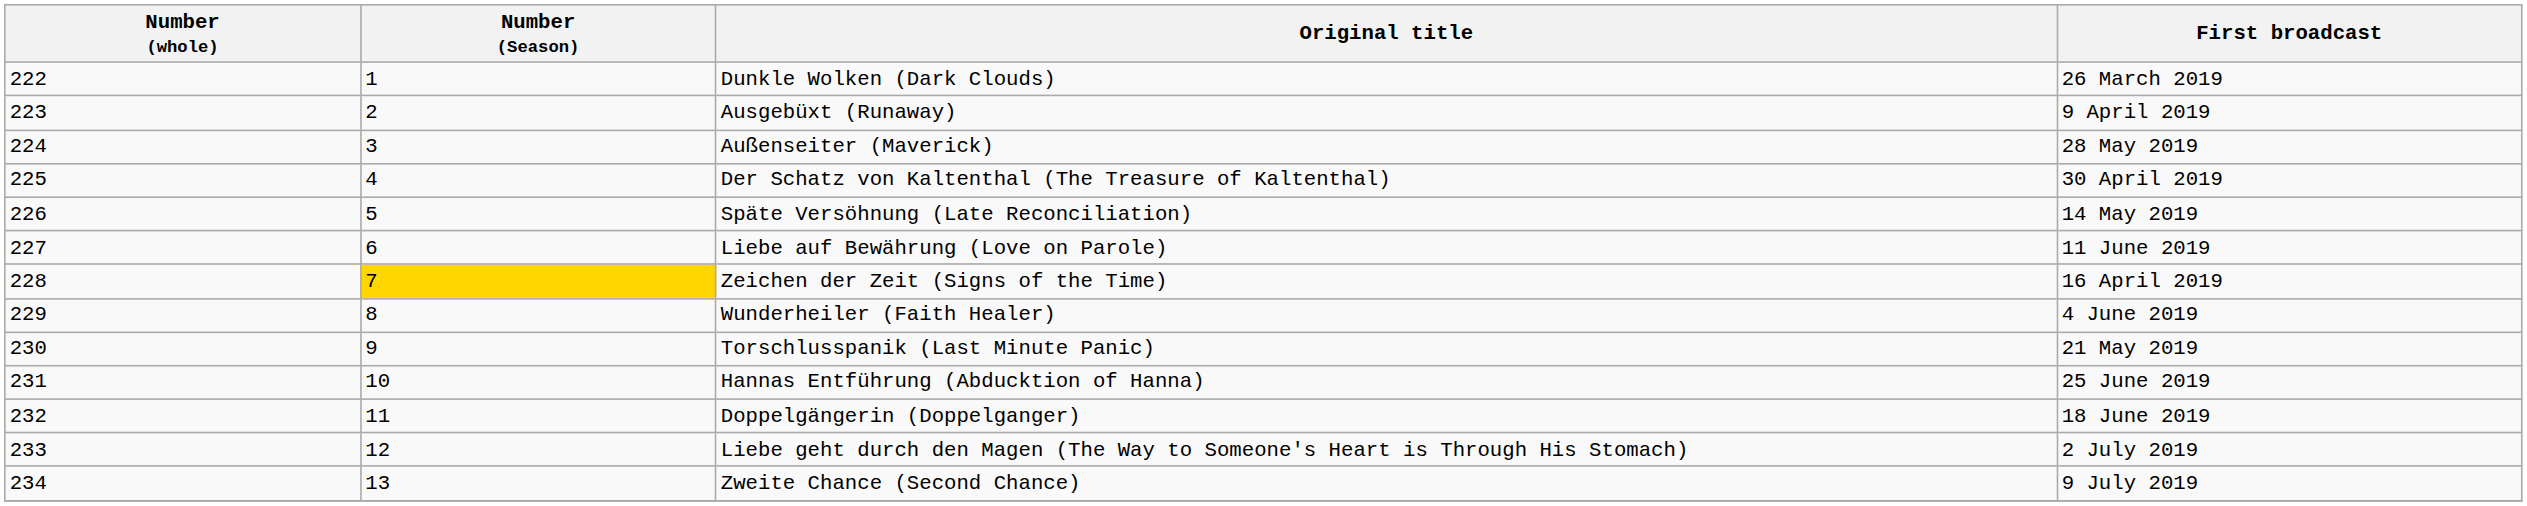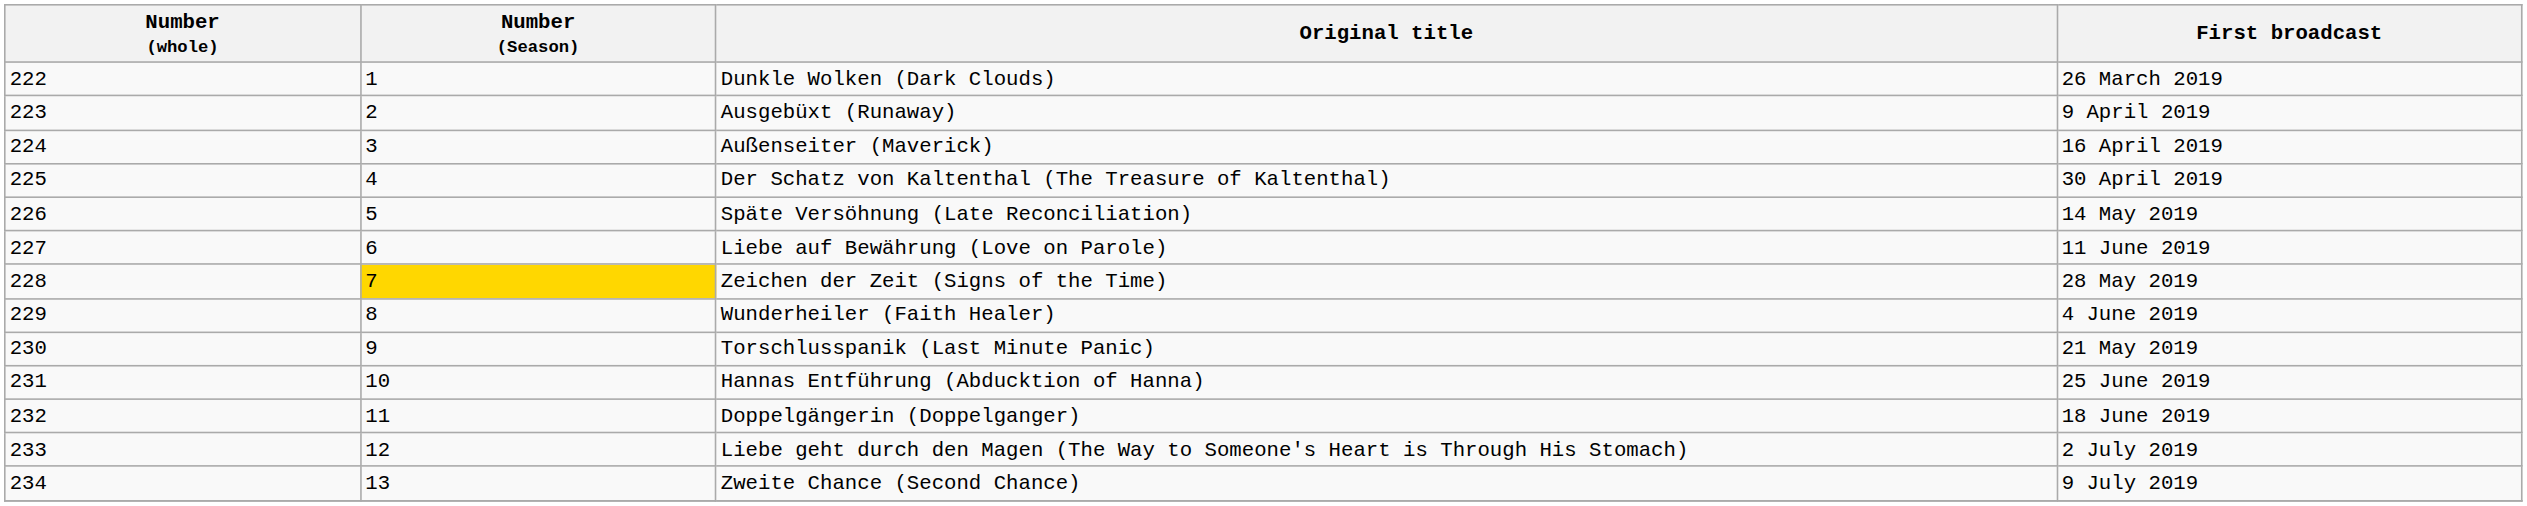Außenseiter (Maverick) | First broadcast: 28 May 2019 -> 16 April 2019
Zeichen der Zeit (Signs of the Time) | First broadcast: 16 April 2019 -> 28 May 2019
